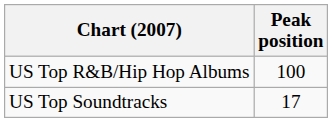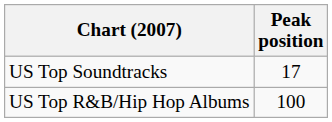rows swapped: US Top R&B/Hip Hop Albums <-> US Top Soundtracks
